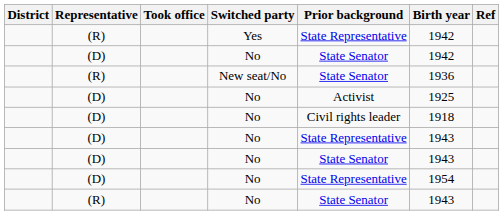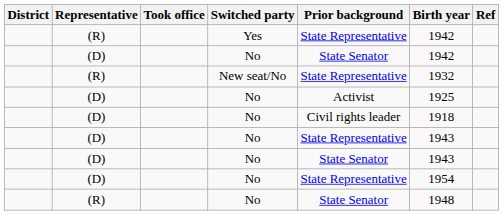New seat/No | Prior background: State Senator -> State Representative
New seat/No | Birth year: 1936 -> 1932
(R) / No | Birth year: 1943 -> 1948
